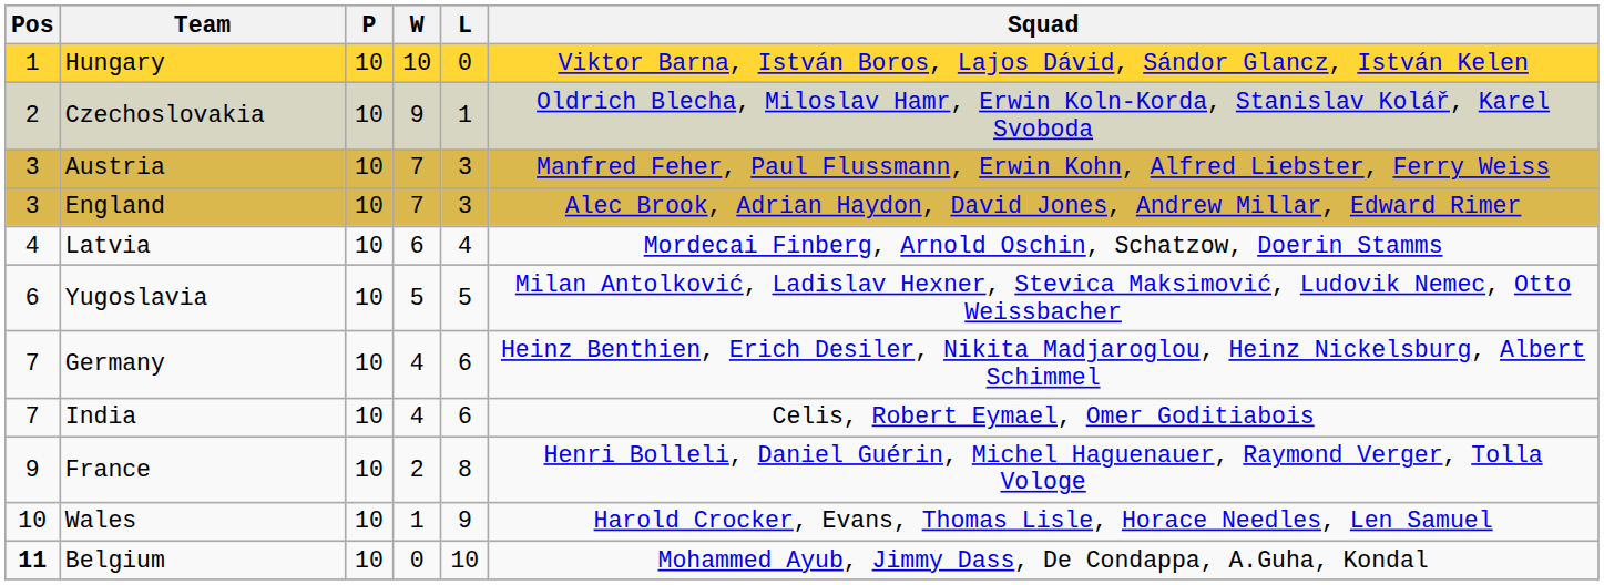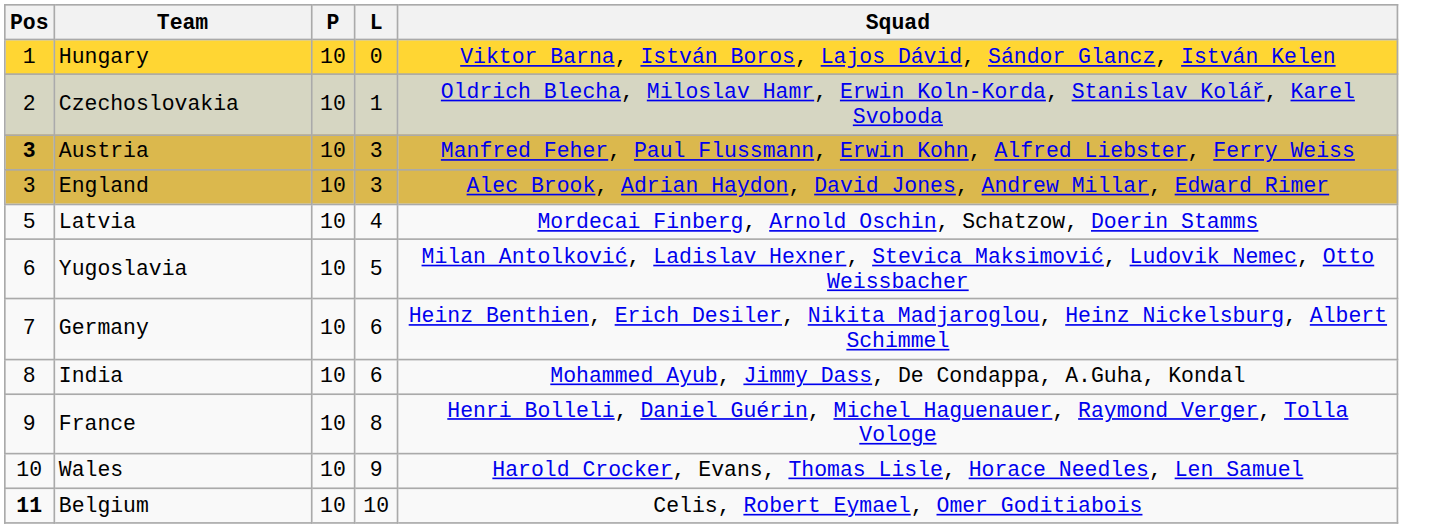- column: W | 10 | 9 | 7 | 7 | 6 | 5 | 4 | 4 | 2 | 1 | 0
Austria | Pos: normal -> bold
Latvia | Pos: 4 -> 5
India | Pos: 7 -> 8
India | Squad: Celis, Robert Eymael, Omer Goditiabois -> Mohammed Ayub, Jimmy Dass, De Condappa, A.Guha, Kondal
Belgium | Squad: Mohammed Ayub, Jimmy Dass, De Condappa, A.Guha, Kondal -> Celis, Robert Eymael, Omer Goditiabois
